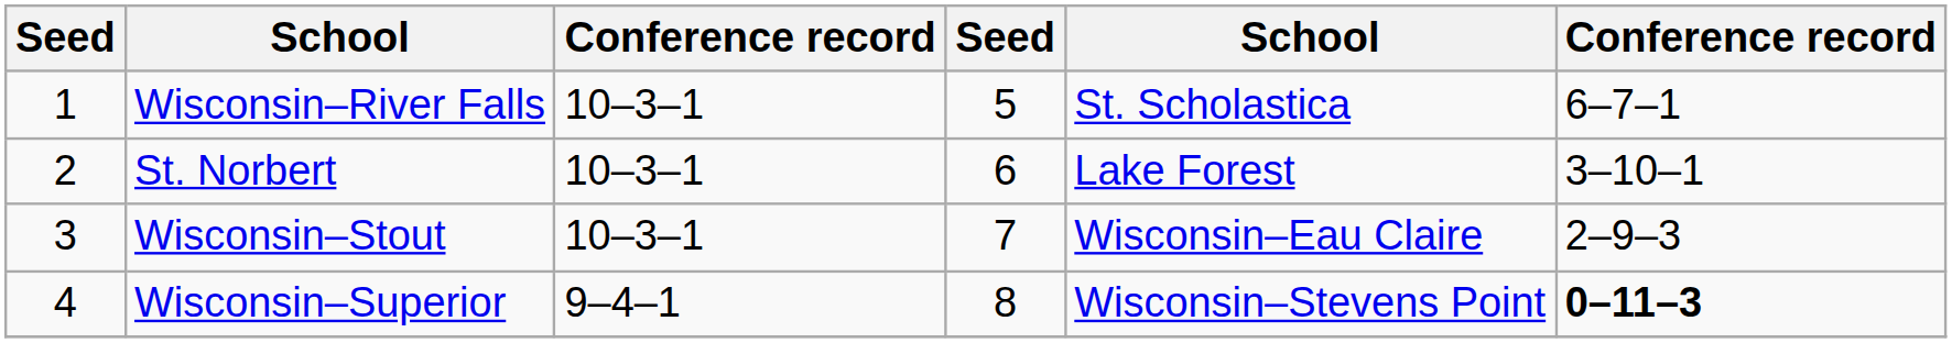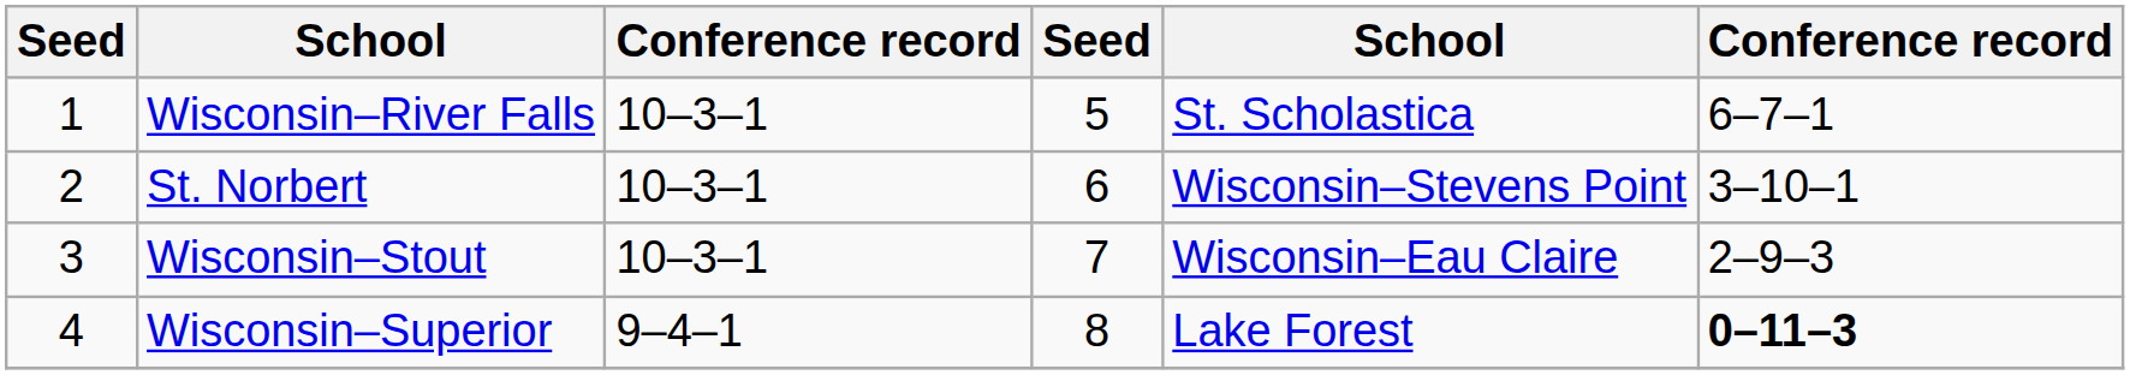St. Norbert | column 5: Lake Forest -> Wisconsin–Stevens Point
Wisconsin–Superior | column 5: Wisconsin–Stevens Point -> Lake Forest
